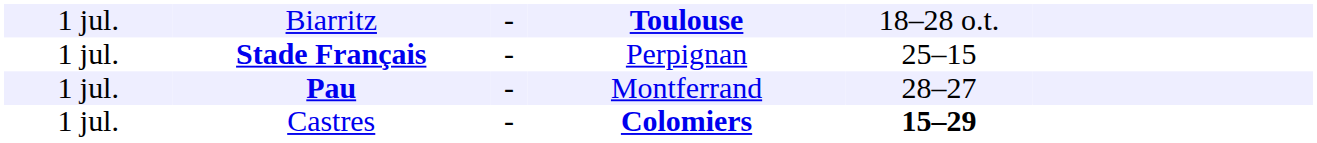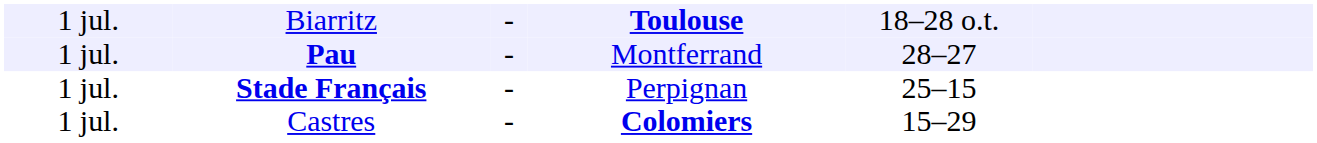rows swapped: Stade Français <-> Pau
Castres | column 5: bold -> normal
